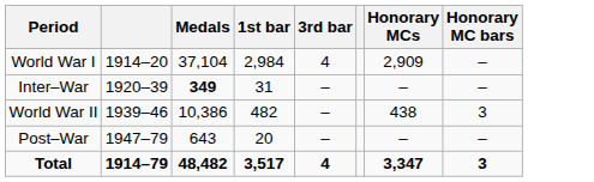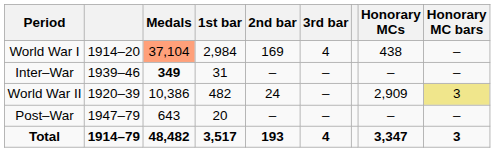+ column: 2nd bar | 169 | – | 24 | – | 193
World War I | Medals: no background -> lightsalmon background
World War I | Honorary MCs: 2,909 -> 438
Inter–War | column 2: 1920–39 -> 1939–46
World War II | column 2: 1939–46 -> 1920–39
World War II | Honorary MCs: 438 -> 2,909
World War II | Honorary MC bars: no background -> khaki background
